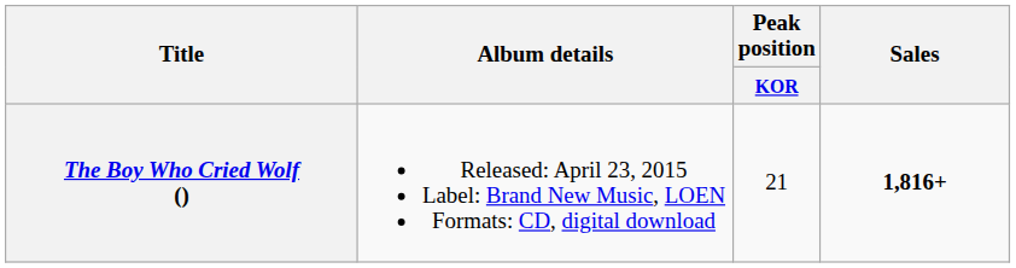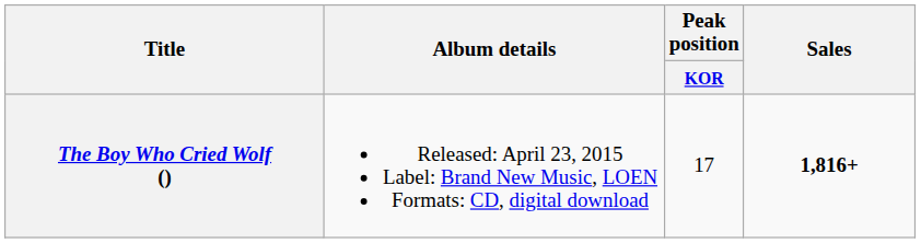The Boy Who Cried Wolf () | Peak position / KOR: 21 -> 17
